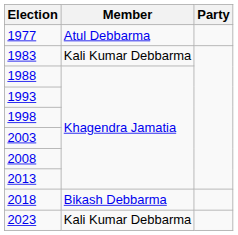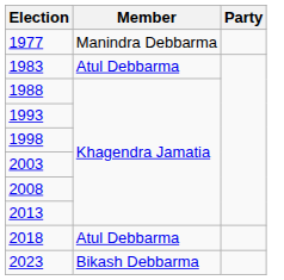1977 | Member: Atul Debbarma -> Manindra Debbarma
1983 | Member: Kali Kumar Debbarma -> Atul Debbarma
2018 | Member: Bikash Debbarma -> Atul Debbarma
2023 | Member: Kali Kumar Debbarma -> Bikash Debbarma
